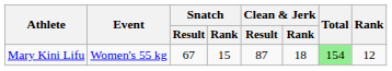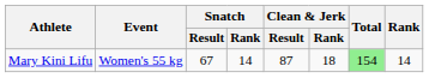Mary Kini Lifu | Snatch / Rank: 15 -> 14
Mary Kini Lifu | Rank: 12 -> 14
